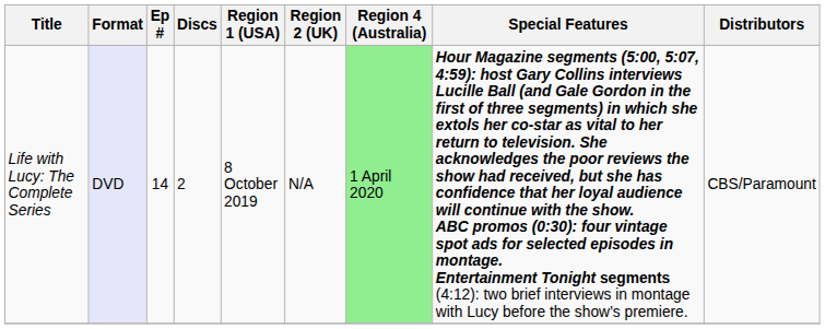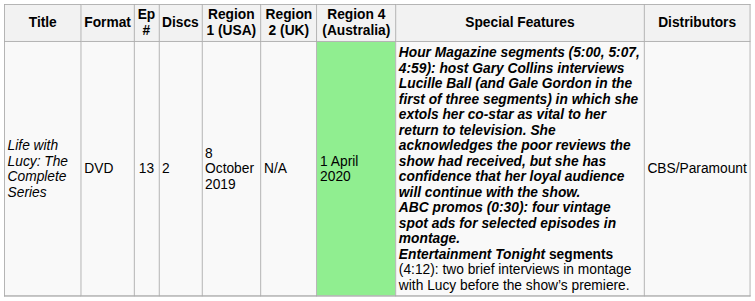Life with Lucy: The Complete Series | Format: lavender background -> no background
Life with Lucy: The Complete Series | Ep #: 14 -> 13
